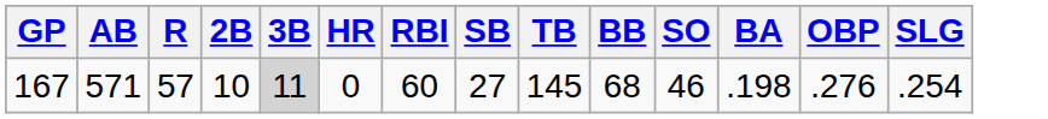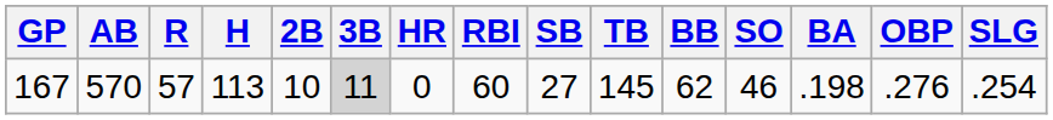+ column: H | 113
167 | AB: 571 -> 570
167 | BB: 68 -> 62
